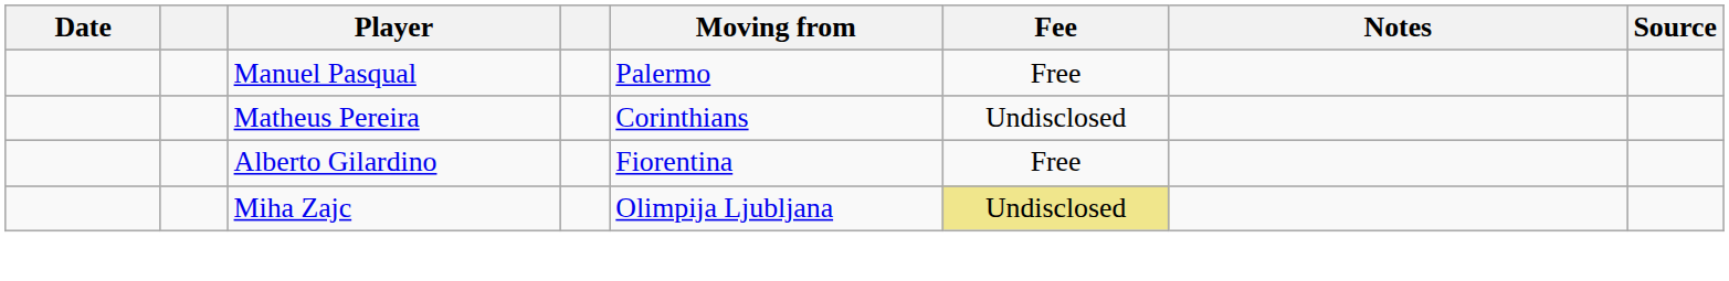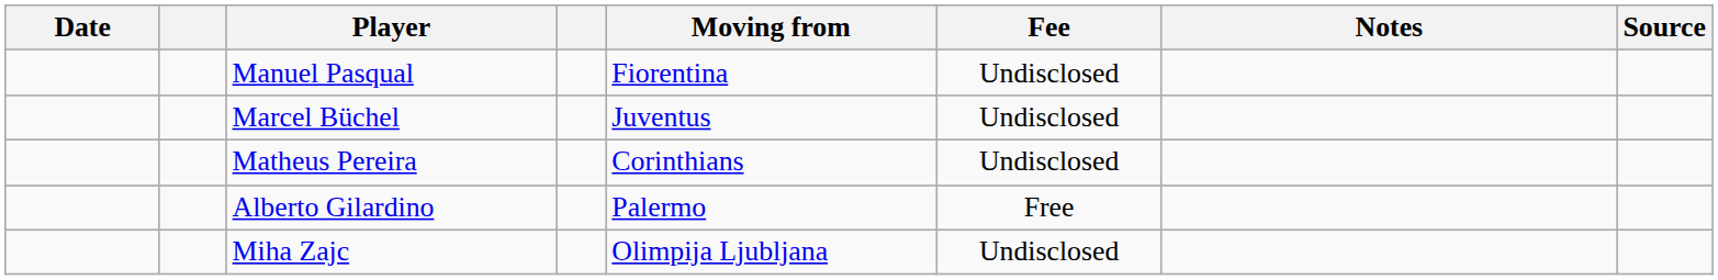Manuel Pasqual | Moving from: Palermo -> Fiorentina
Manuel Pasqual | Fee: Free -> Undisclosed
+ row: Marcel Büchel | Juventus | Undisclosed
Alberto Gilardino | Moving from: Fiorentina -> Palermo
Miha Zajc | Fee: khaki background -> no background
